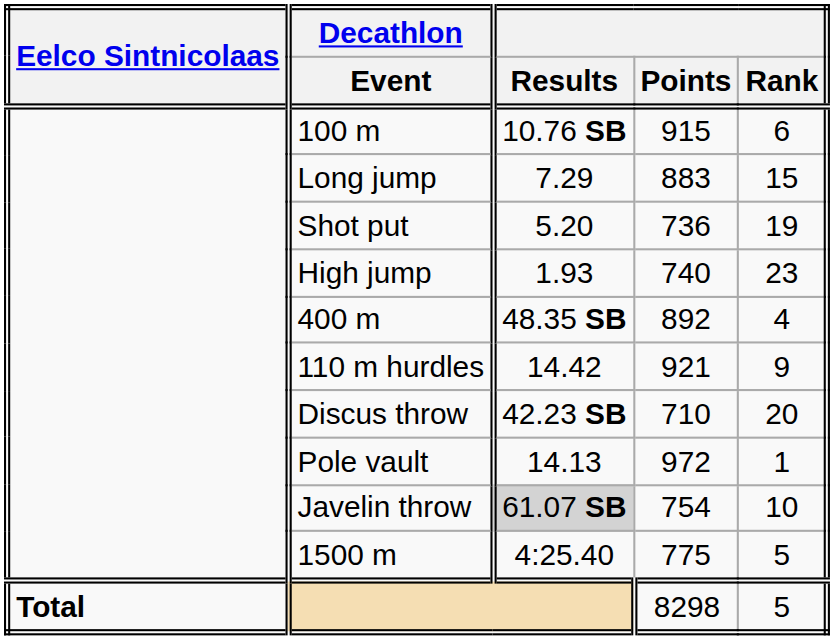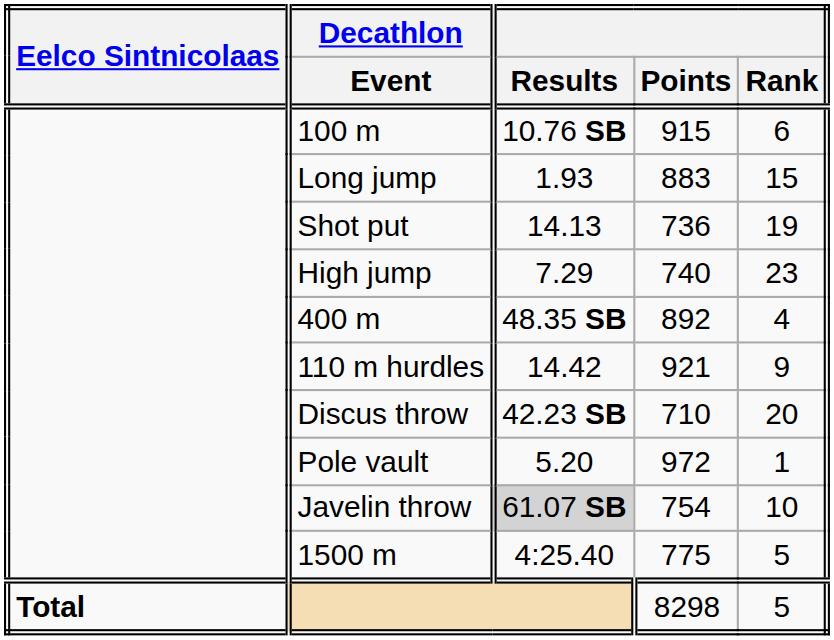Long jump | Results: 7.29 -> 1.93
Shot put | Results: 5.20 -> 14.13
High jump | Results: 1.93 -> 7.29
Pole vault | Results: 14.13 -> 5.20
